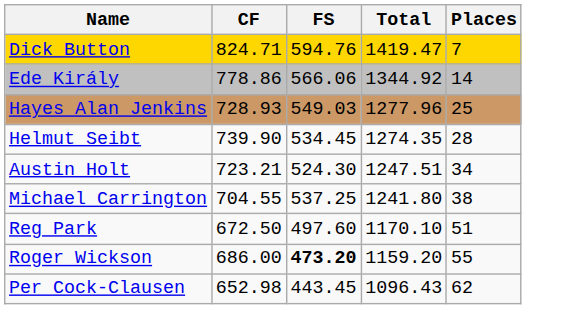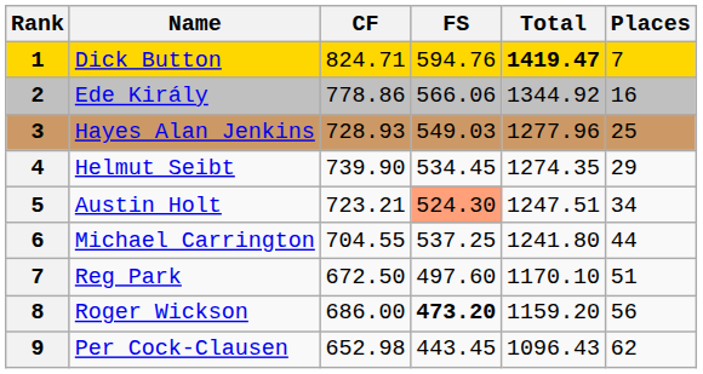+ column: Rank | 1 | 2 | 3 | 4 | 5 | 6 | 7 | 8 | 9
Dick Button | Total: normal -> bold
Ede Király | Places: 14 -> 16
Helmut Seibt | Places: 28 -> 29
Austin Holt | FS: no background -> lightsalmon background
Michael Carrington | Places: 38 -> 44
Roger Wickson | Places: 55 -> 56
